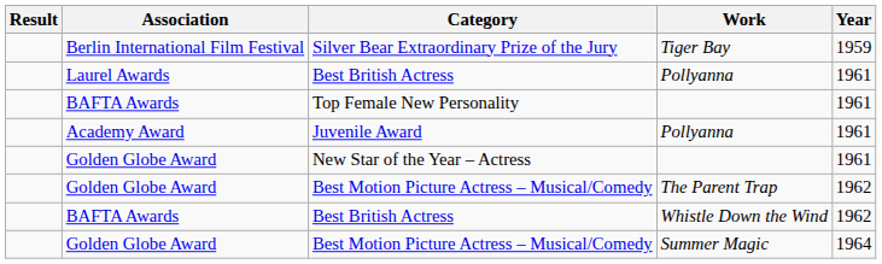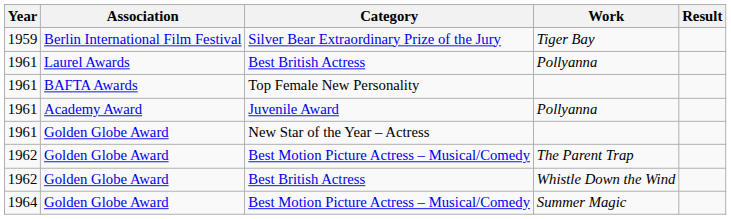columns swapped: Year <-> Result
Best British Actress / Whistle Down the Wind | Association: BAFTA Awards -> Golden Globe Award
